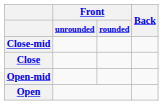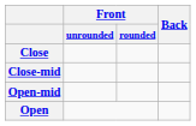rows swapped: Close <-> Close-mid
